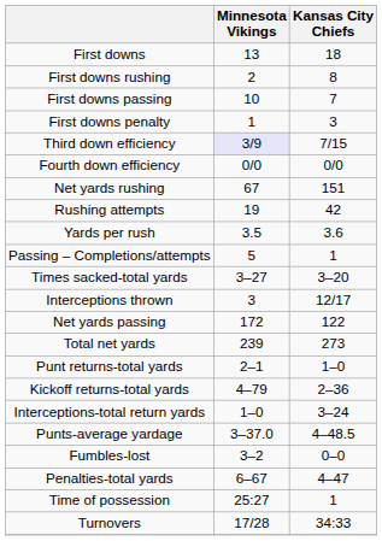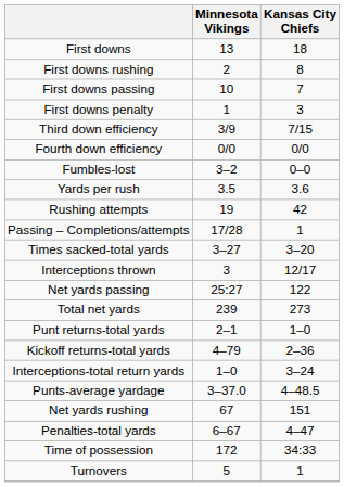Third down efficiency | Minnesota Vikings: lavender background -> no background
rows swapped: Net yards rushing <-> Fumbles-lost
rows swapped: Rushing attempts <-> Yards per rush
Passing – Completions/attempts | Minnesota Vikings: 5 -> 17/28
Net yards passing | Minnesota Vikings: 172 -> 25:27
Time of possession | Minnesota Vikings: 25:27 -> 172
Time of possession | Kansas City Chiefs: 1 -> 34:33
Turnovers | Minnesota Vikings: 17/28 -> 5
Turnovers | Kansas City Chiefs: 34:33 -> 1
